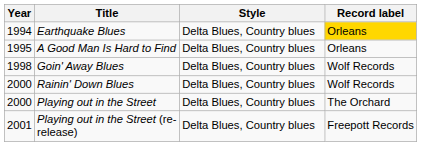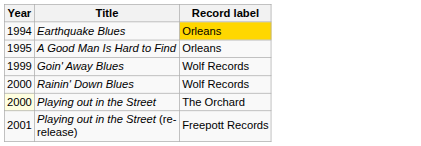- column: Style | Delta Blues, Country blues | Delta Blues, Country blues | Delta Blues, Country blues | Delta Blues, Country blues | Delta Blues, Country blues | Delta Blues, Country blues
Goin' Away Blues | Year: 1998 -> 1999
Playing out in the Street | Year: no background -> lightyellow background
